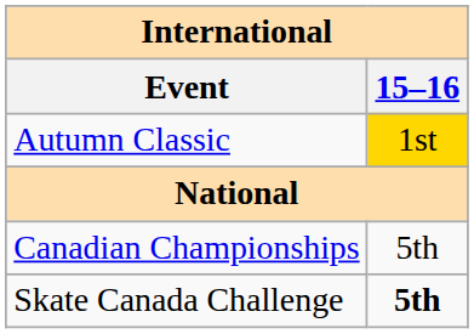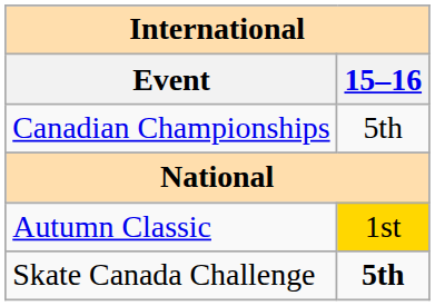rows swapped: Autumn Classic <-> Canadian Championships
